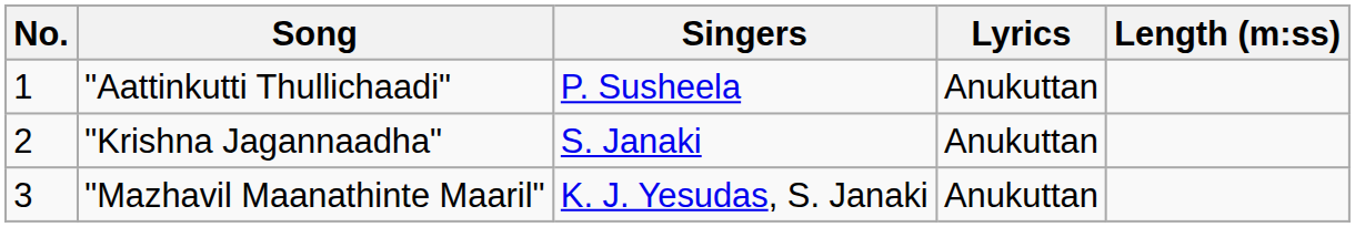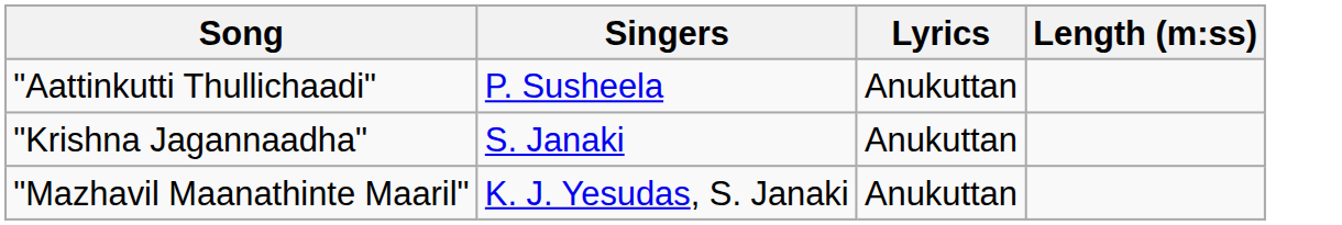- column: No. | 1 | 2 | 3
